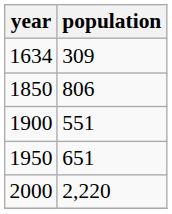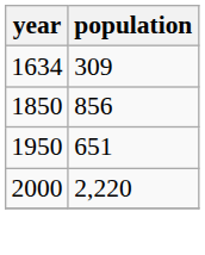1850 | population: 806 -> 856
- row: 1900 | 551
